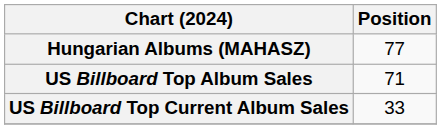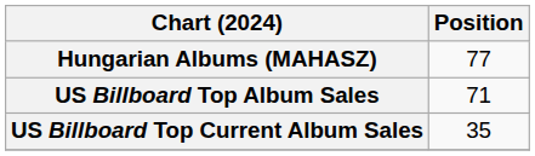US Billboard Top Current Album Sales | Position: 33 -> 35
